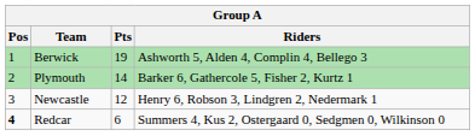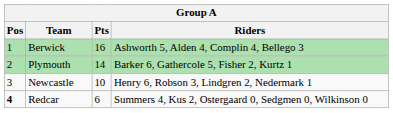Berwick | Pts: 19 -> 16
Newcastle | Pts: 12 -> 10
